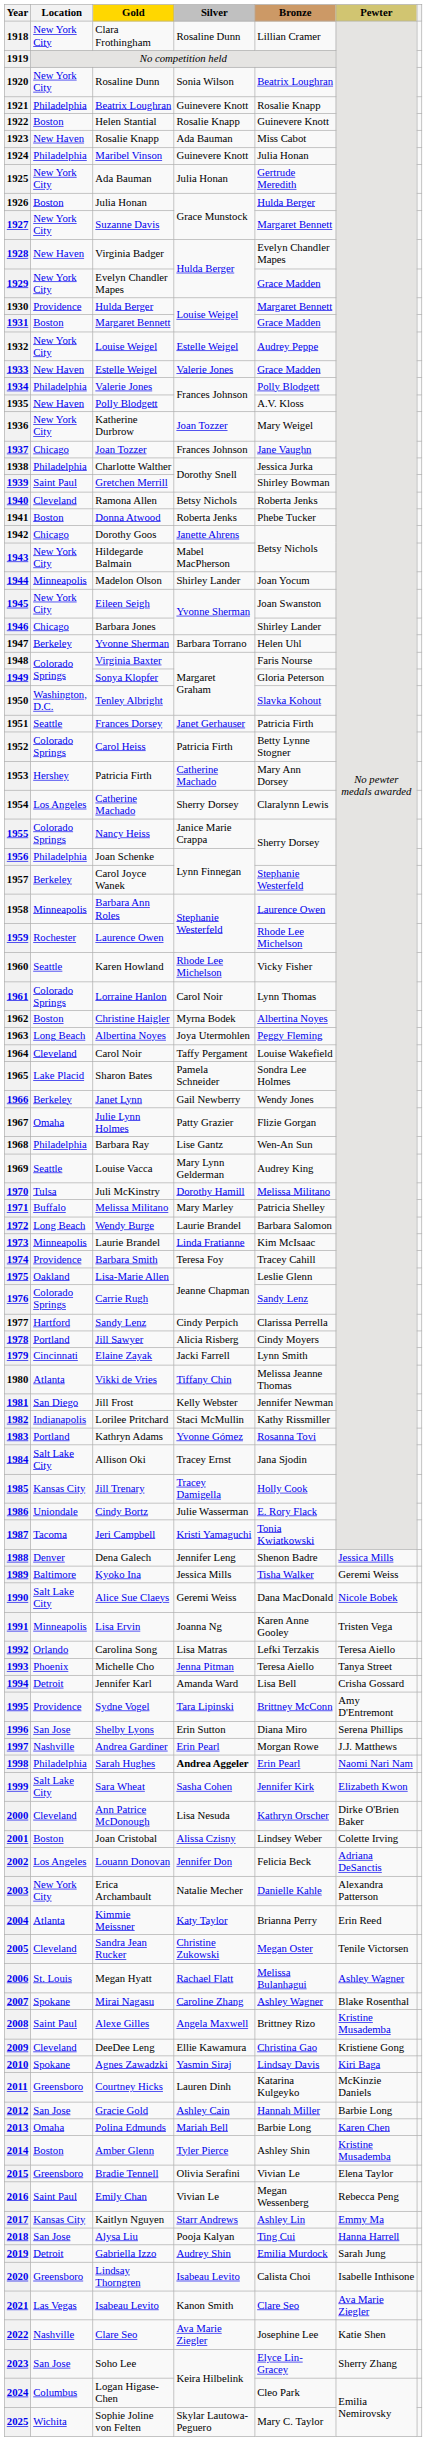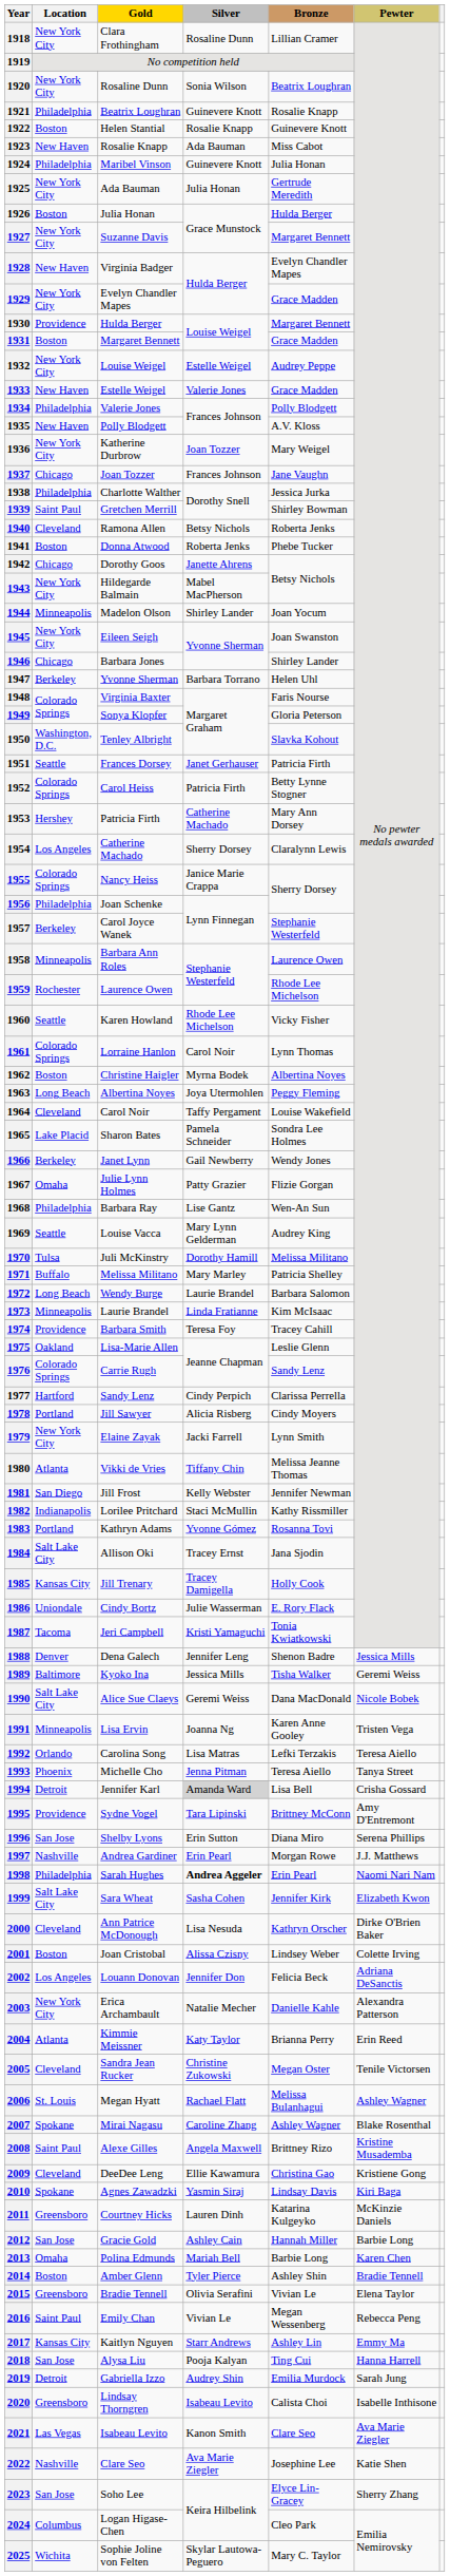1979 | Location: Cincinnati -> New York City
1994 | Silver: no background -> lightgrey background
2014 | Pewter: Kristine Musademba -> Bradie Tennell
